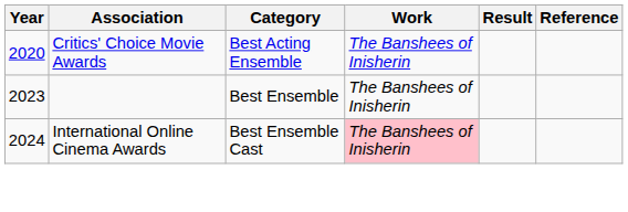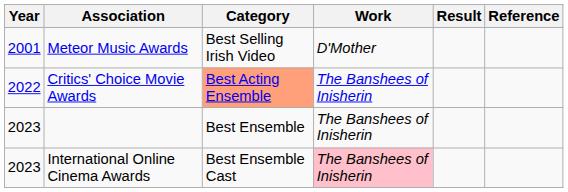+ row: 2001 | Meteor Music Awards | Best Selling Irish Video | D'Mother
Critics' Choice Movie Awards | Year: 2020 -> 2022
Critics' Choice Movie Awards | Category: no background -> lightsalmon background
International Online Cinema Awards | Year: 2024 -> 2023
